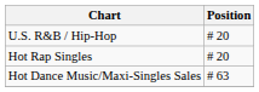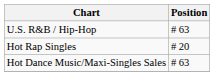U.S. R&B / Hip-Hop | Position: # 20 -> # 63
